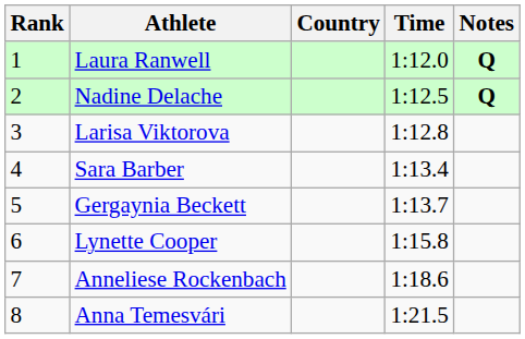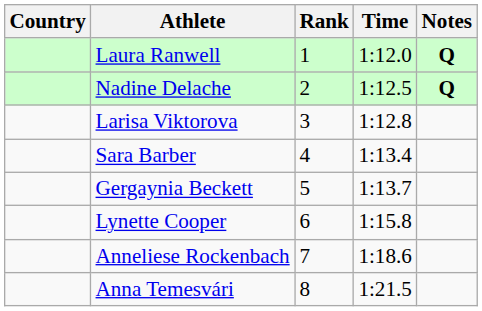columns swapped: Rank <-> Country
